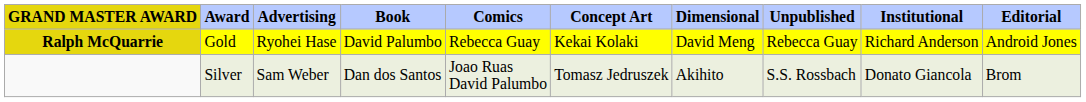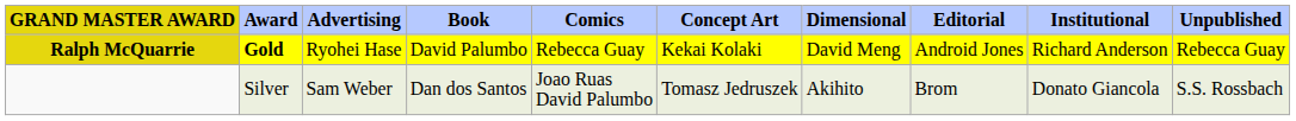columns swapped: Editorial <-> Unpublished
Ralph McQuarrie | Award: normal -> bold
